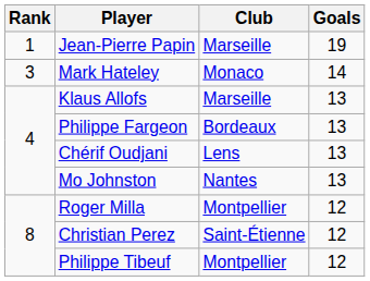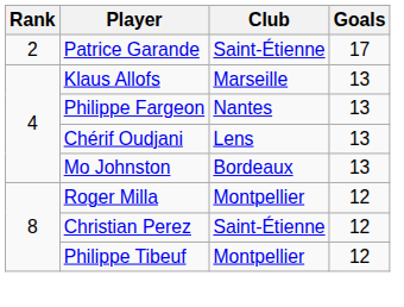- row: 1 | Jean-Pierre Papin | Marseille | 19
+ row: 2 | Patrice Garande | Saint-Étienne | 17
- row: 3 | Mark Hateley | Monaco | 14
Philippe Fargeon | Club: Bordeaux -> Nantes
Mo Johnston | Club: Nantes -> Bordeaux
